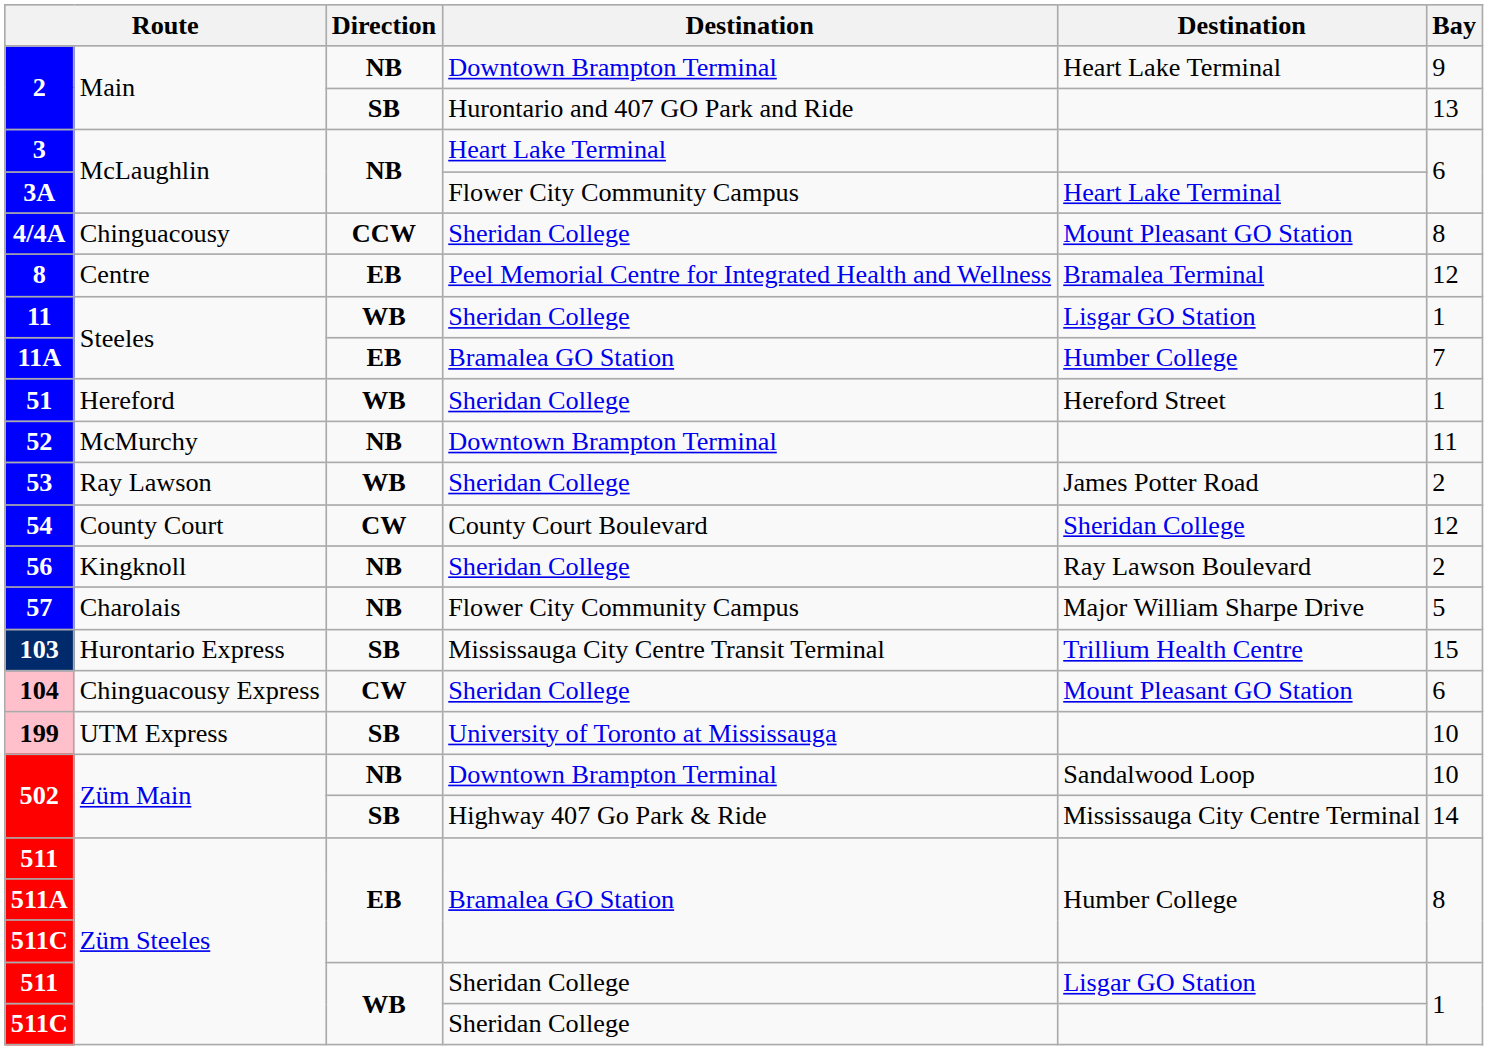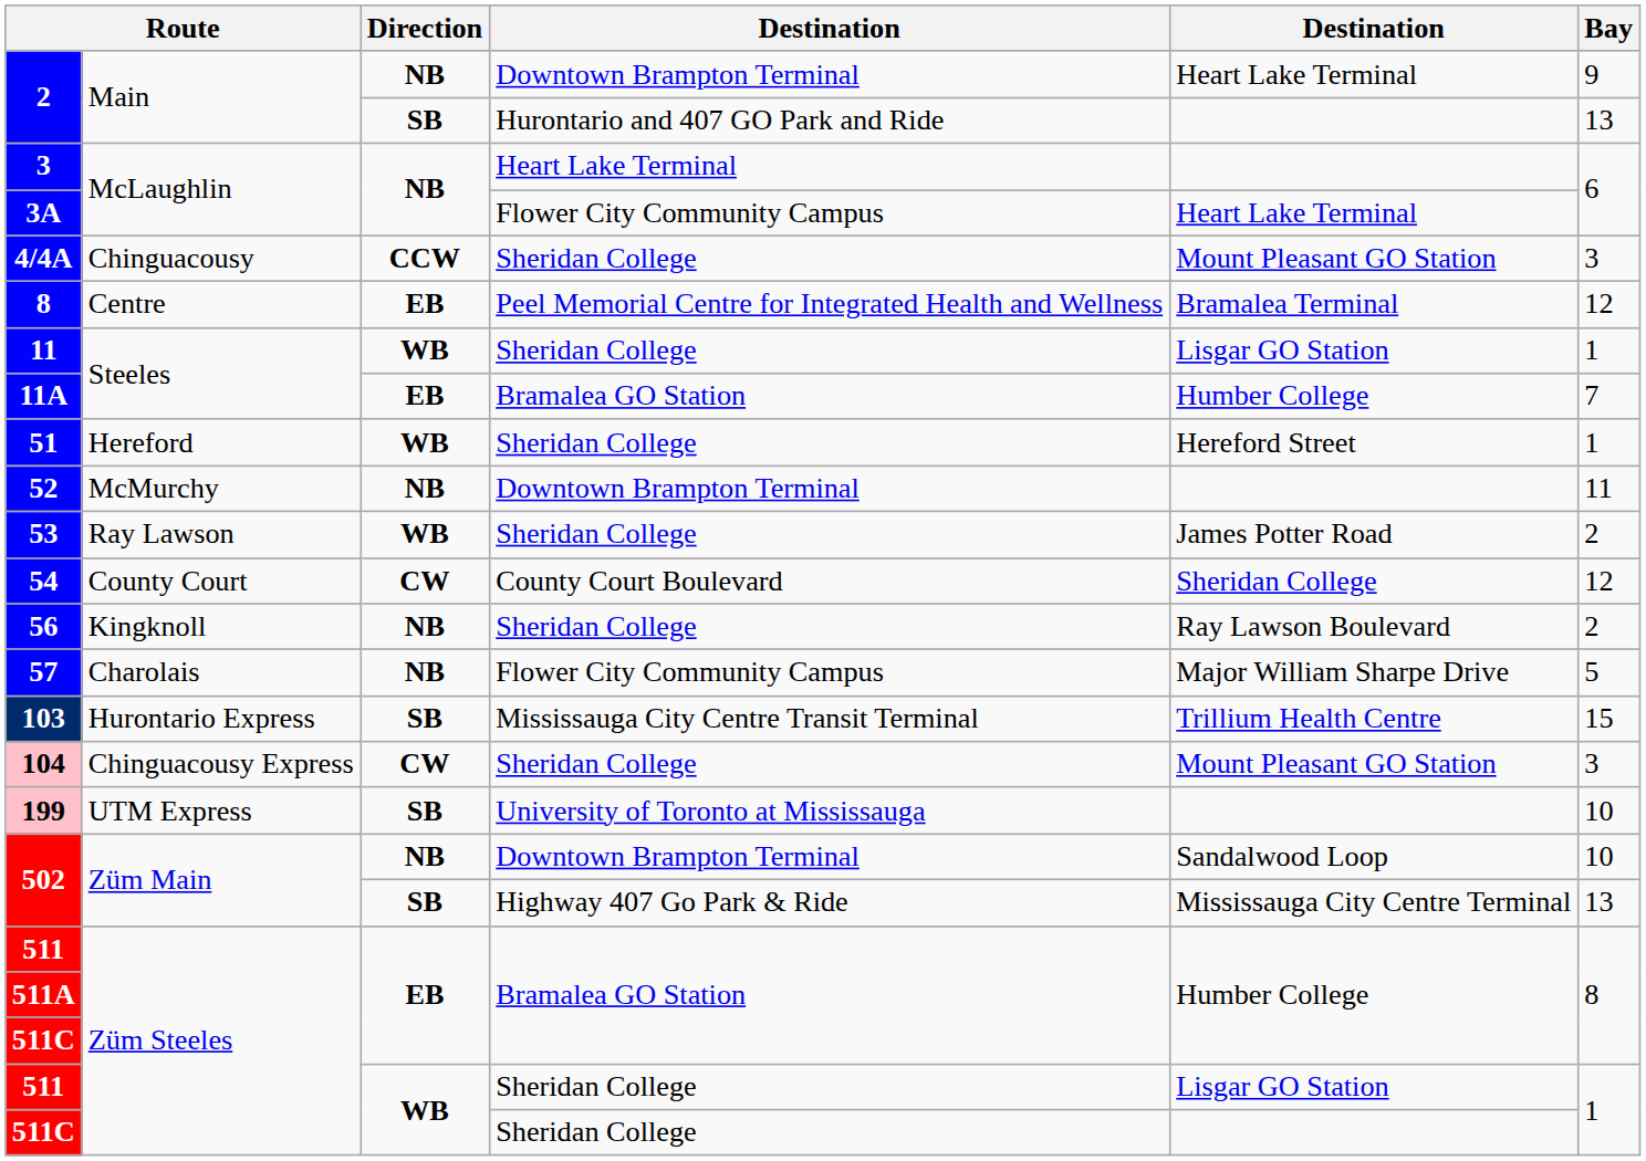4/4A | Bay: 8 -> 3
104 | Bay: 6 -> 3
502 / Highway 407 Go Park & Ride | Bay: 14 -> 13
